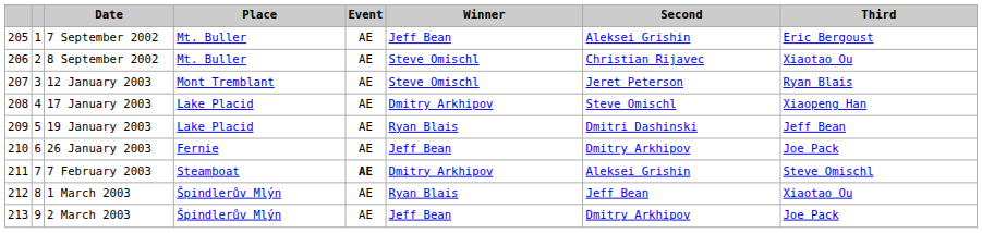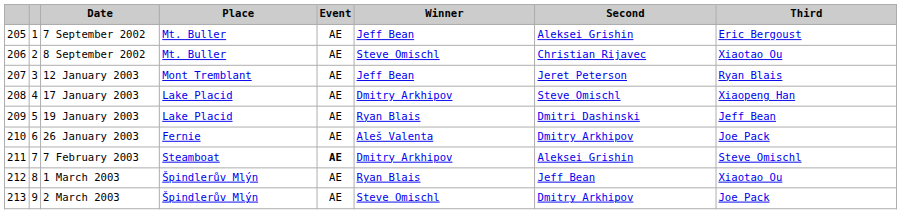12 January 2003 | Winner: Steve Omischl -> Jeff Bean
26 January 2003 | Winner: Jeff Bean -> Aleš Valenta
2 March 2003 | Winner: Jeff Bean -> Steve Omischl
